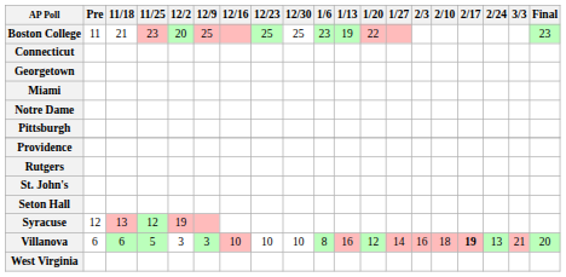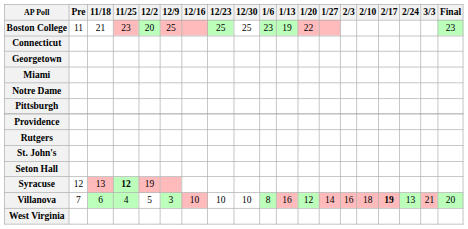Syracuse | 11/25: normal -> bold
Villanova | Pre: 6 -> 7
Villanova | 11/25: 5 -> 4
Villanova | 12/2: 3 -> 5
